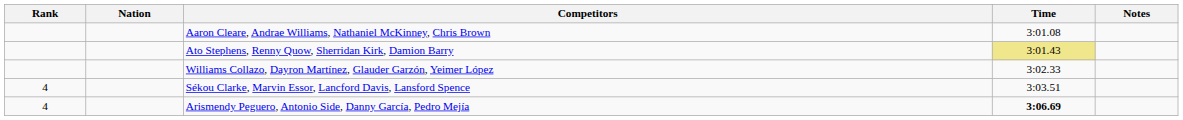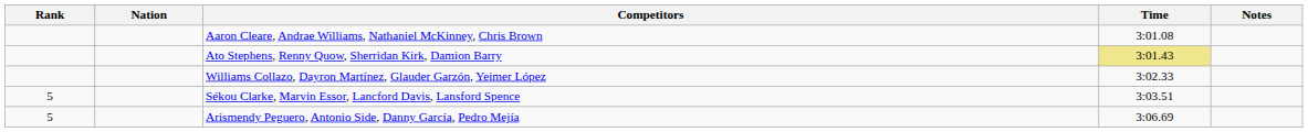Sékou Clarke, Marvin Essor, Lancford Davis, Lansford Spence | Rank: 4 -> 5
Arismendy Peguero, Antonio Side, Danny García, Pedro Mejía | Rank: 4 -> 5
Arismendy Peguero, Antonio Side, Danny García, Pedro Mejía | Time: bold -> normal
